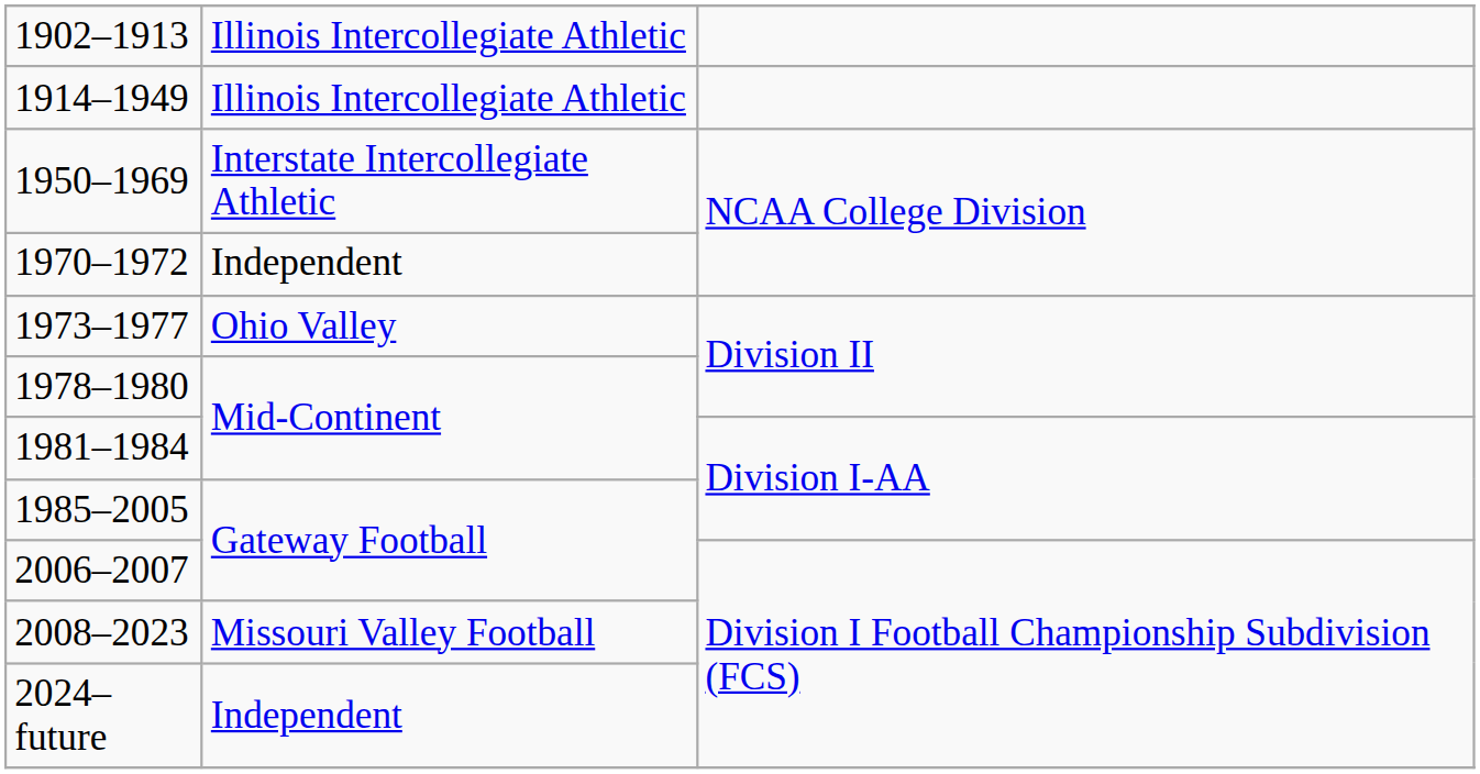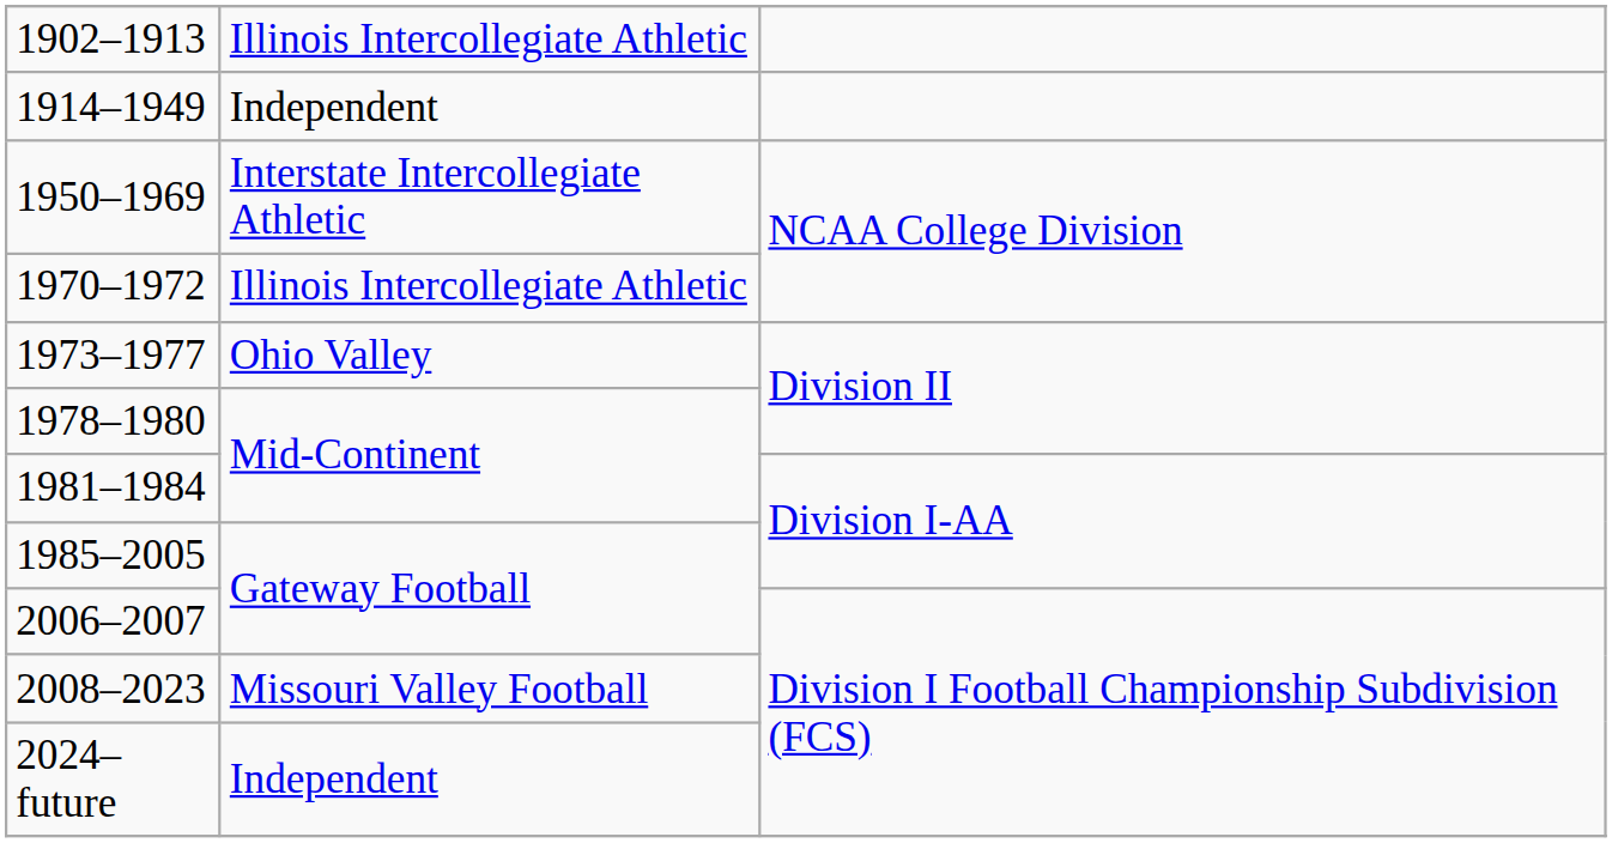1914–1949 | column 2: Illinois Intercollegiate Athletic -> Independent
1970–1972 | column 2: Independent -> Illinois Intercollegiate Athletic
